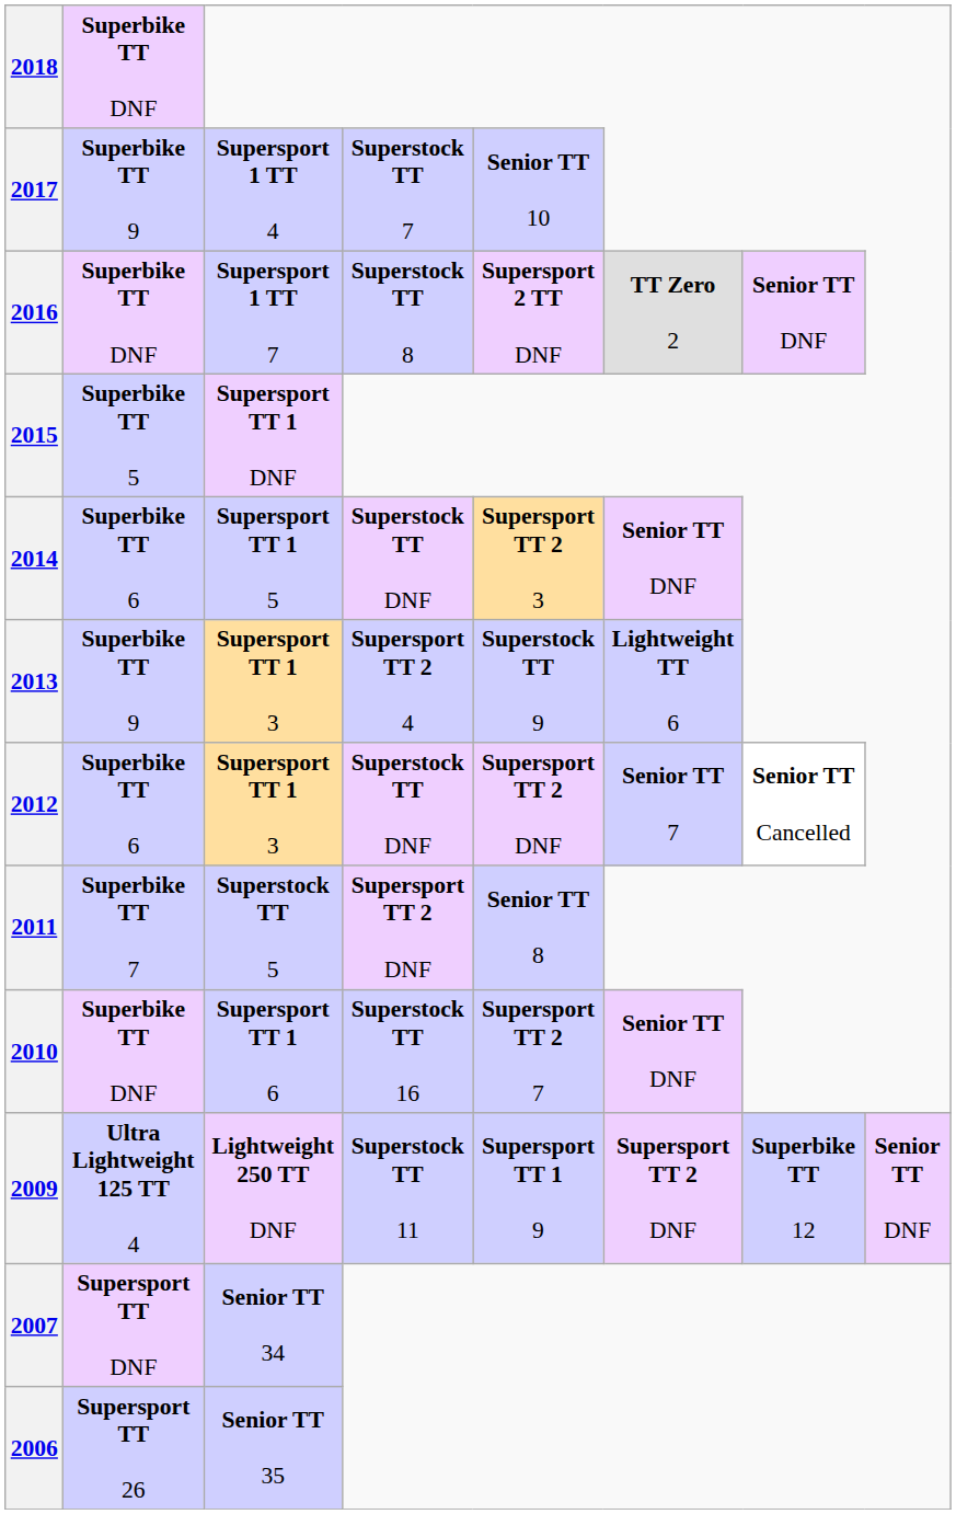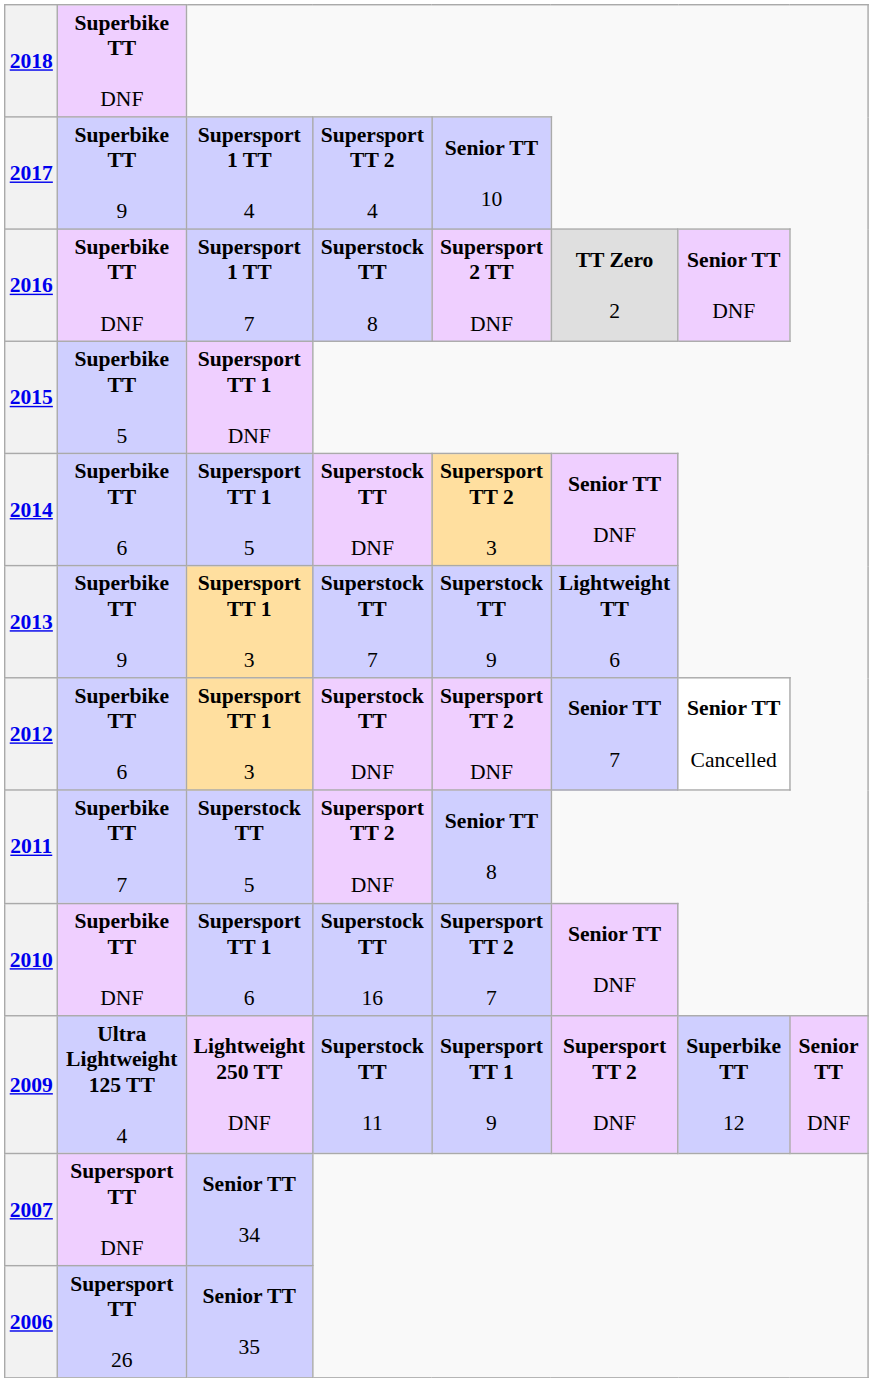2017 | column 4: Superstock TT 7 -> Supersport TT 2 4
2013 | column 4: Supersport TT 2 4 -> Superstock TT 7
